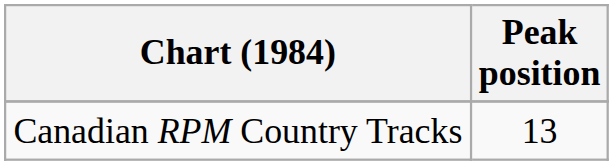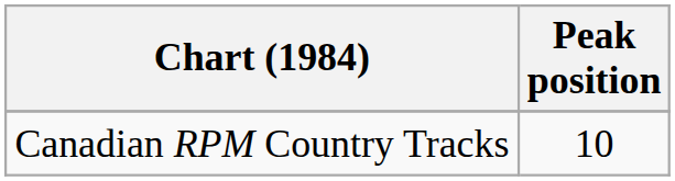Canadian RPM Country Tracks | Peak position: 13 -> 10
